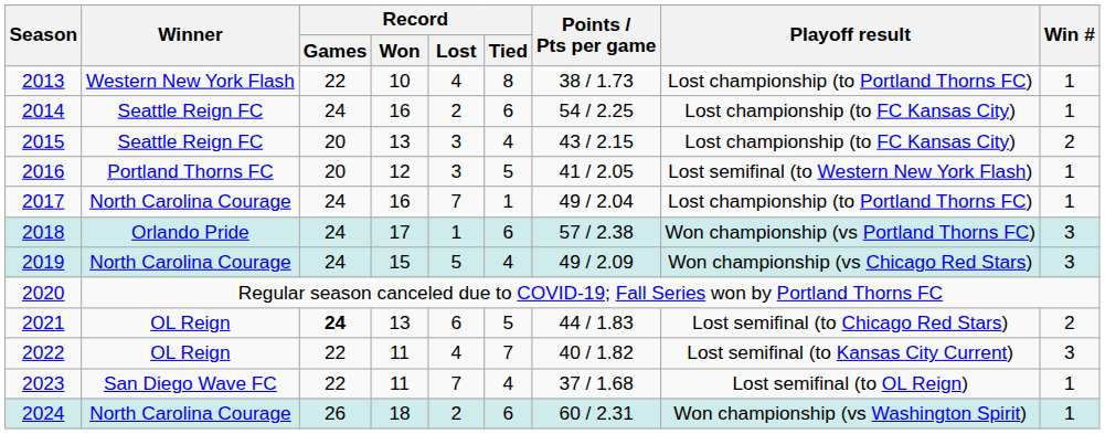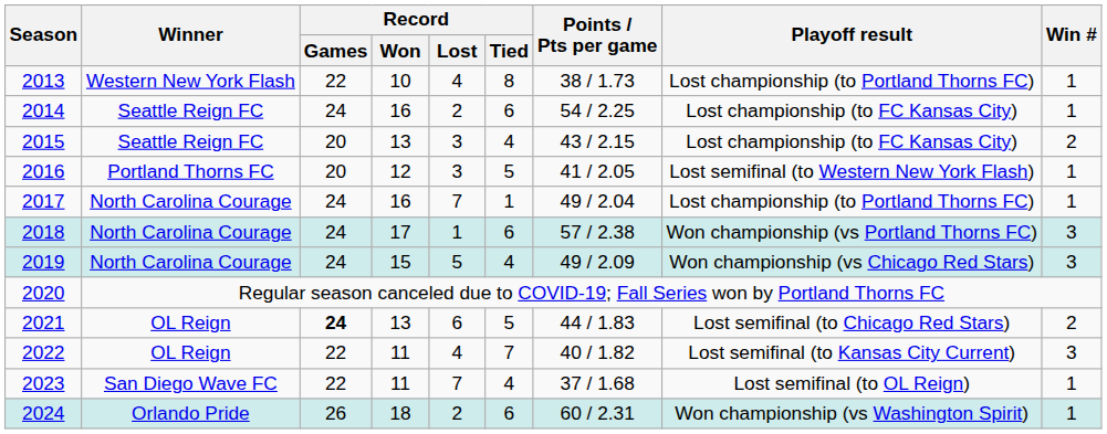2018 | Winner: Orlando Pride -> North Carolina Courage
2024 | Winner: North Carolina Courage -> Orlando Pride
